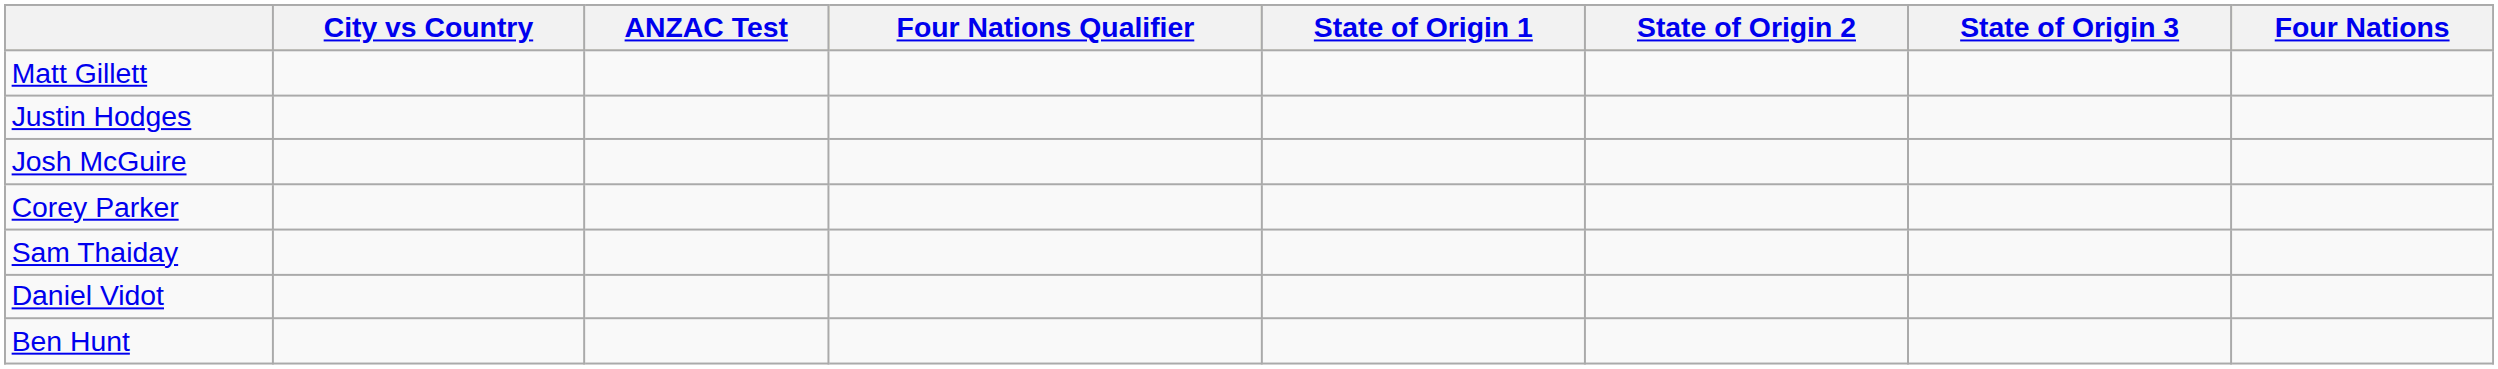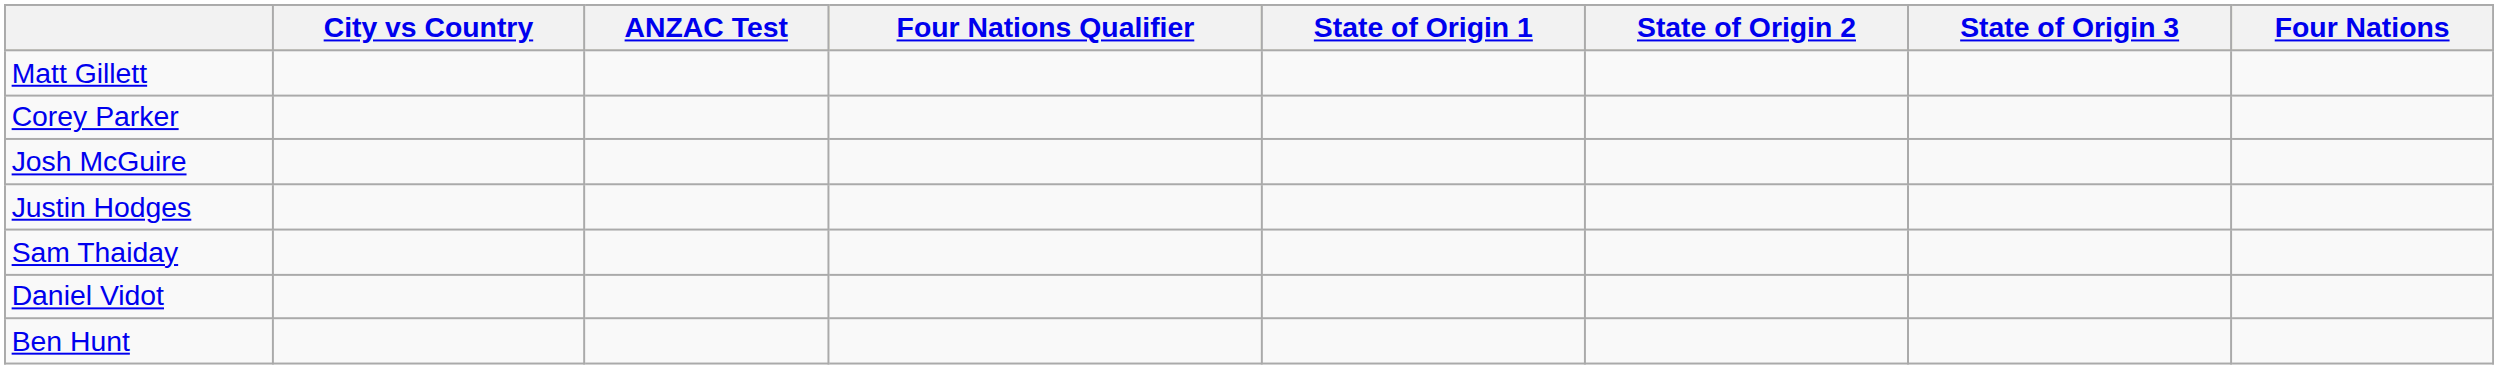rows swapped: Justin Hodges <-> Corey Parker
